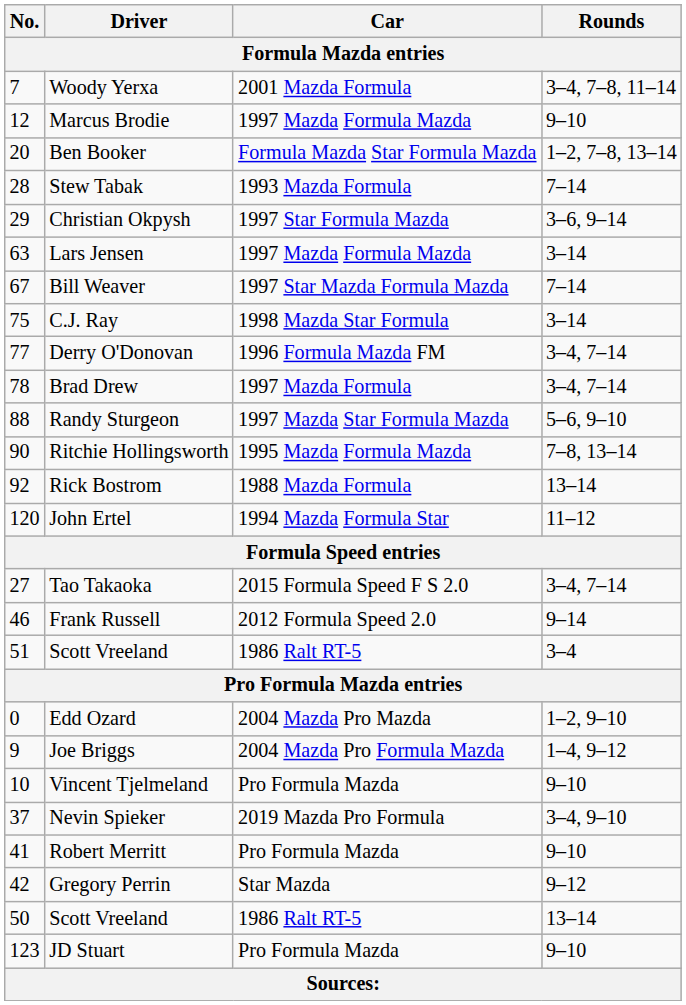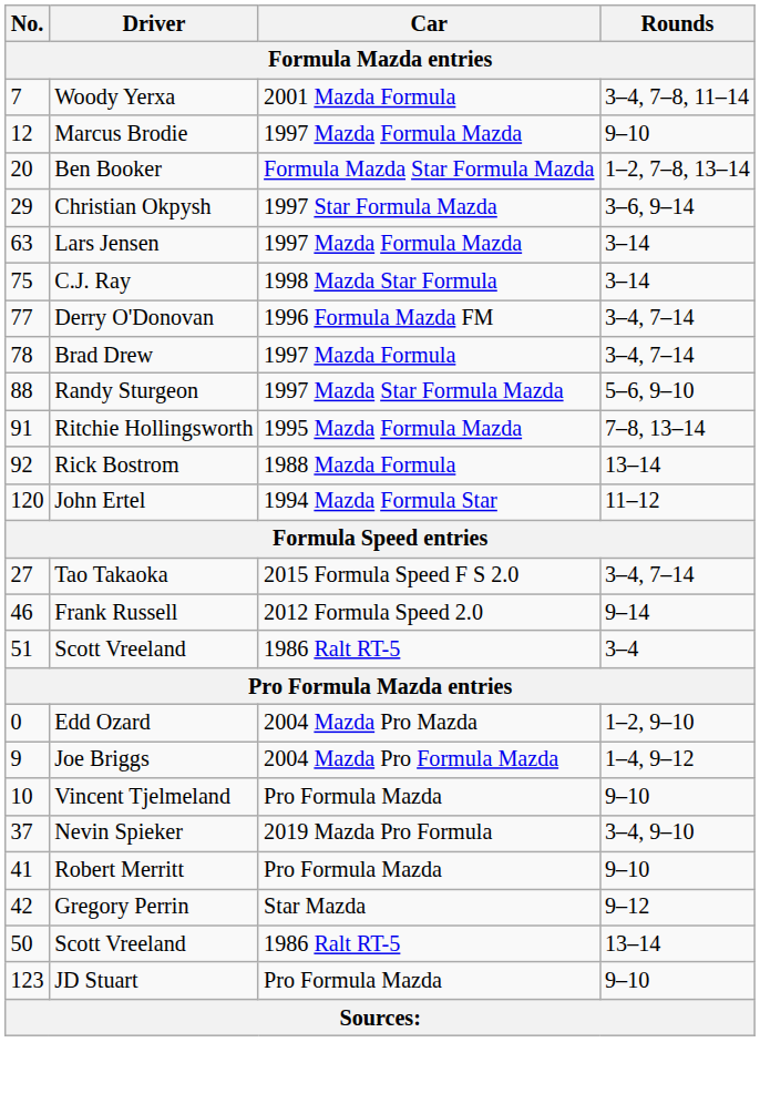- row: 28 | Stew Tabak | 1993 Mazda Formula | 7–14
- row: 67 | Bill Weaver | 1997 Star Mazda Formula Mazda | 7–14
Ritchie Hollingsworth | No.: 90 -> 91
